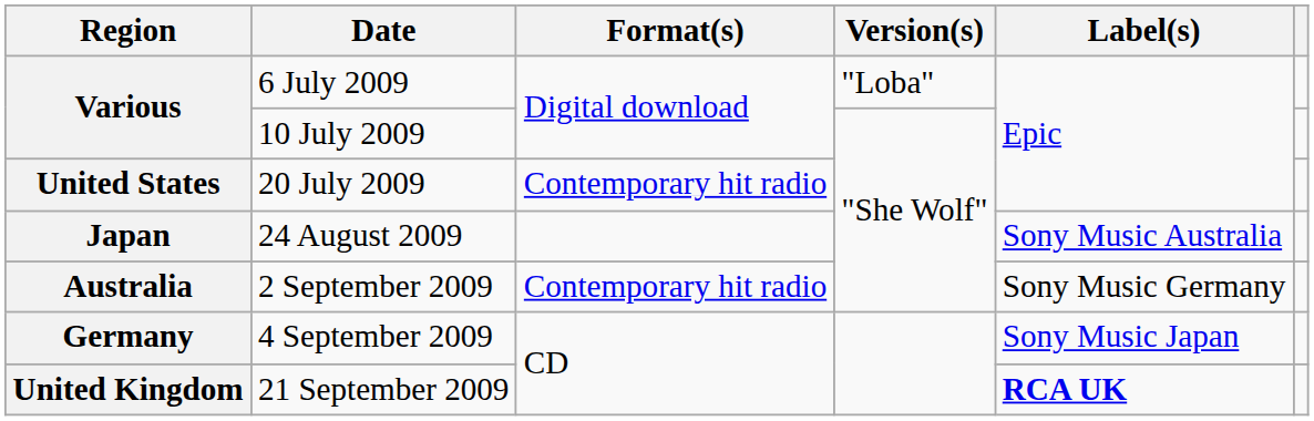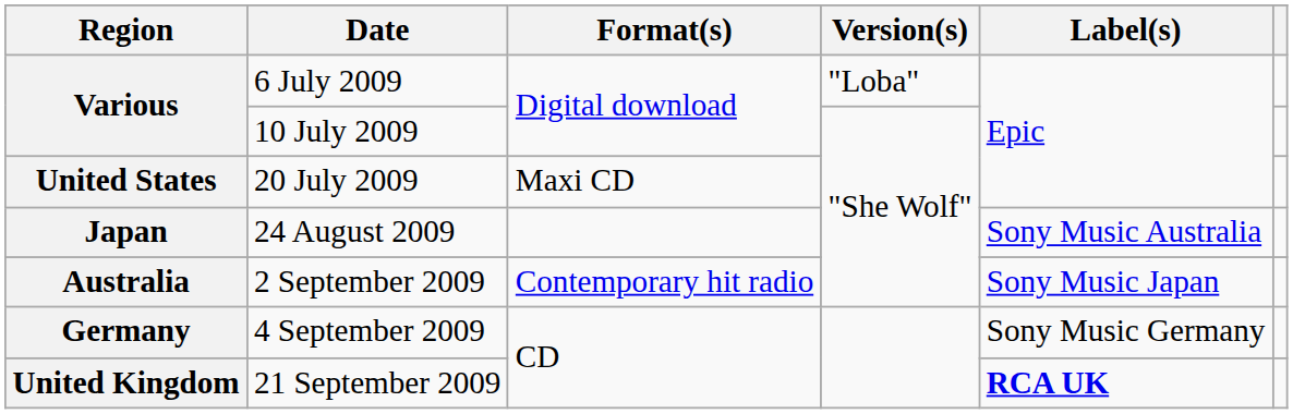20 July 2009 | Format(s): Contemporary hit radio -> Maxi CD
2 September 2009 | Label(s): Sony Music Germany -> Sony Music Japan
4 September 2009 | Label(s): Sony Music Japan -> Sony Music Germany
